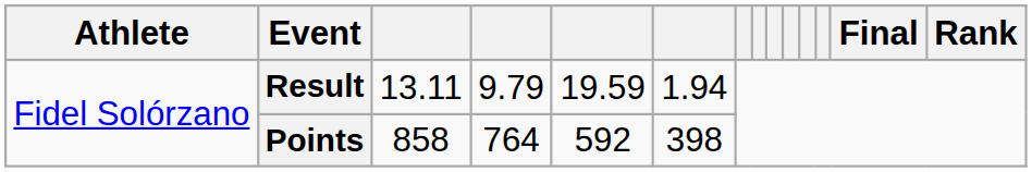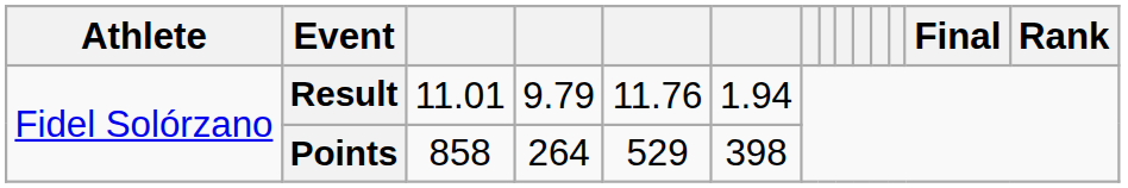Result | column 3: 13.11 -> 11.01
Result | column 5: 19.59 -> 11.76
Points | column 4: 764 -> 264
Points | column 5: 592 -> 529
